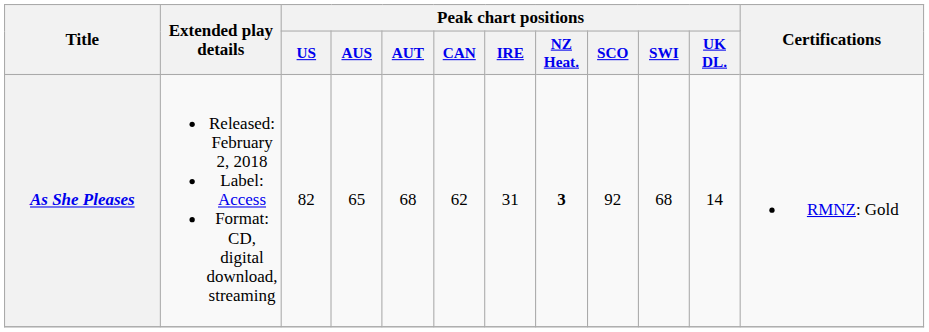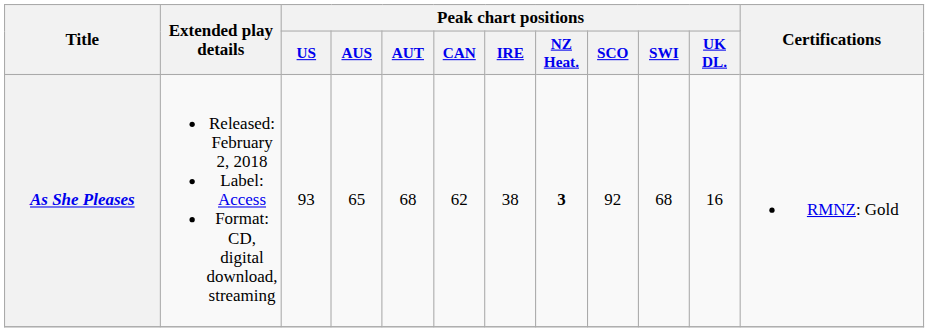As She Pleases | Peak chart positions / US: 82 -> 93
As She Pleases | Peak chart positions / IRE: 31 -> 38
As She Pleases | Peak chart positions / UK DL.: 14 -> 16
